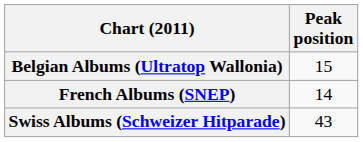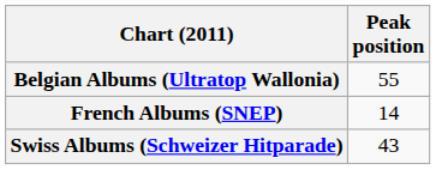Belgian Albums (Ultratop Wallonia) | Peak position: 15 -> 55
